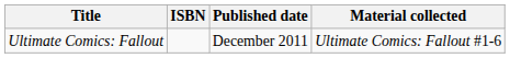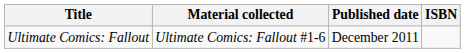columns swapped: Material collected <-> ISBN
